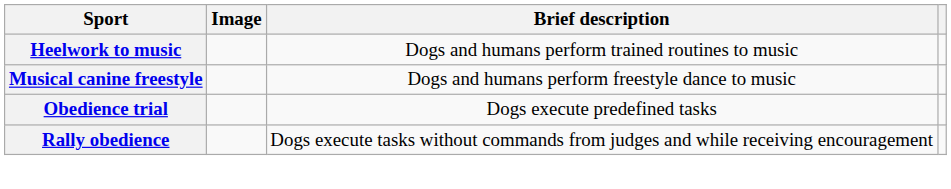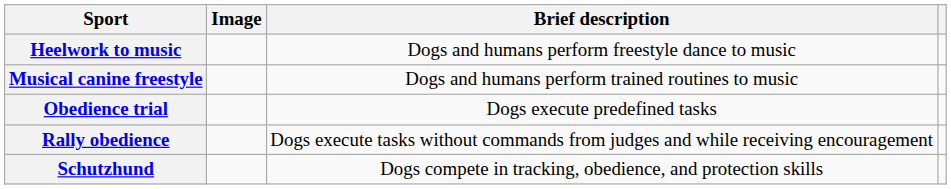Heelwork to music | Brief description: Dogs and humans perform trained routines to music -> Dogs and humans perform freestyle dance to music
Musical canine freestyle | Brief description: Dogs and humans perform freestyle dance to music -> Dogs and humans perform trained routines to music
+ row: Schutzhund | Dogs compete in tracking, obedience, and protection skills
